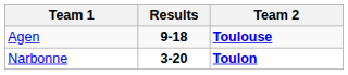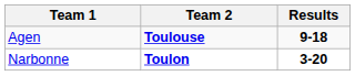columns swapped: Team 2 <-> Results
